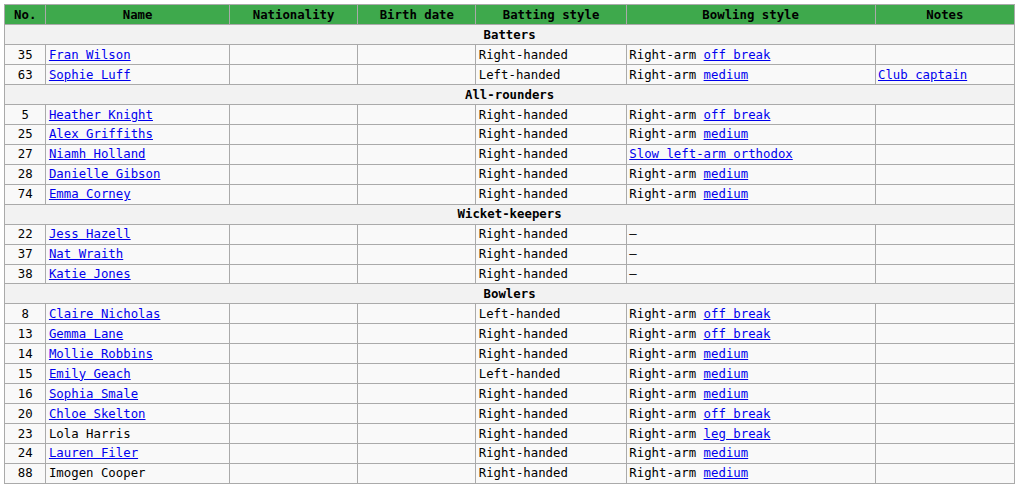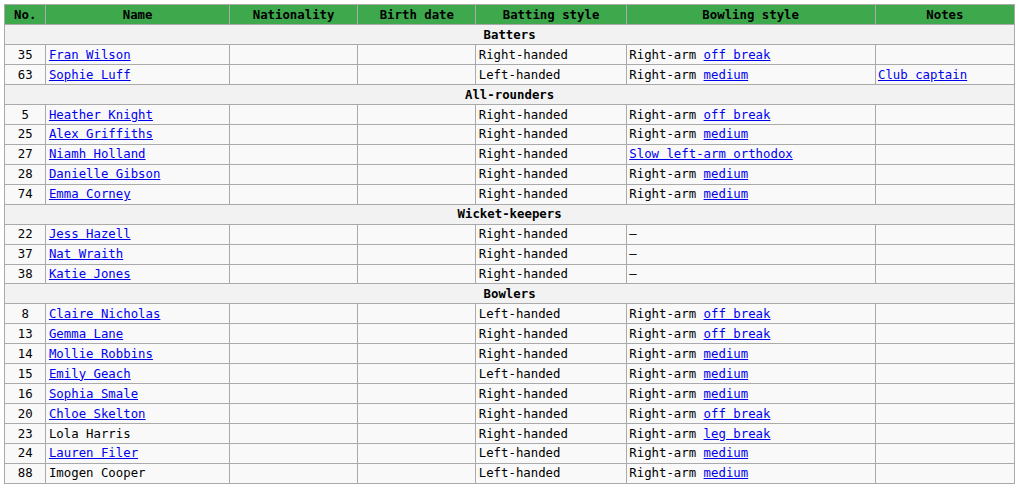Lauren Filer | Batting style: Right-handed -> Left-handed
Imogen Cooper | Batting style: Right-handed -> Left-handed
